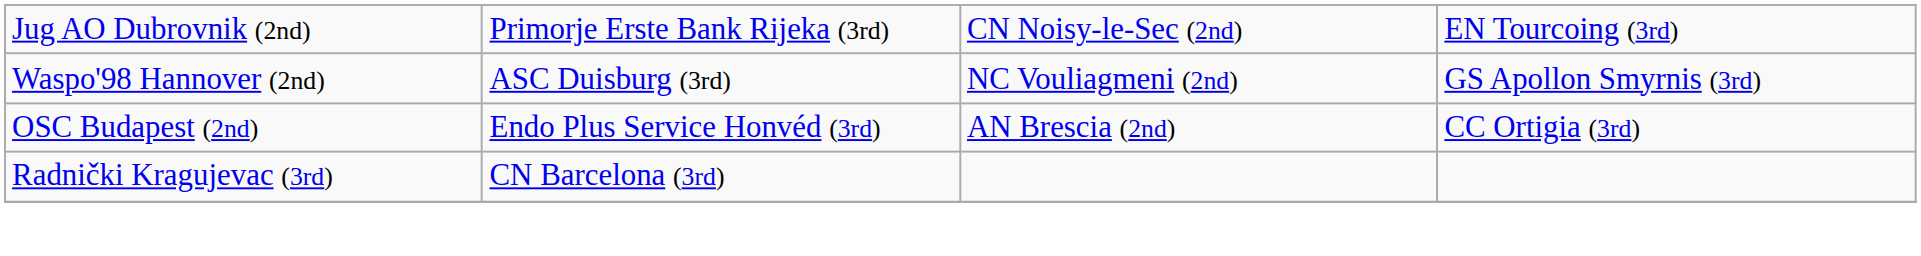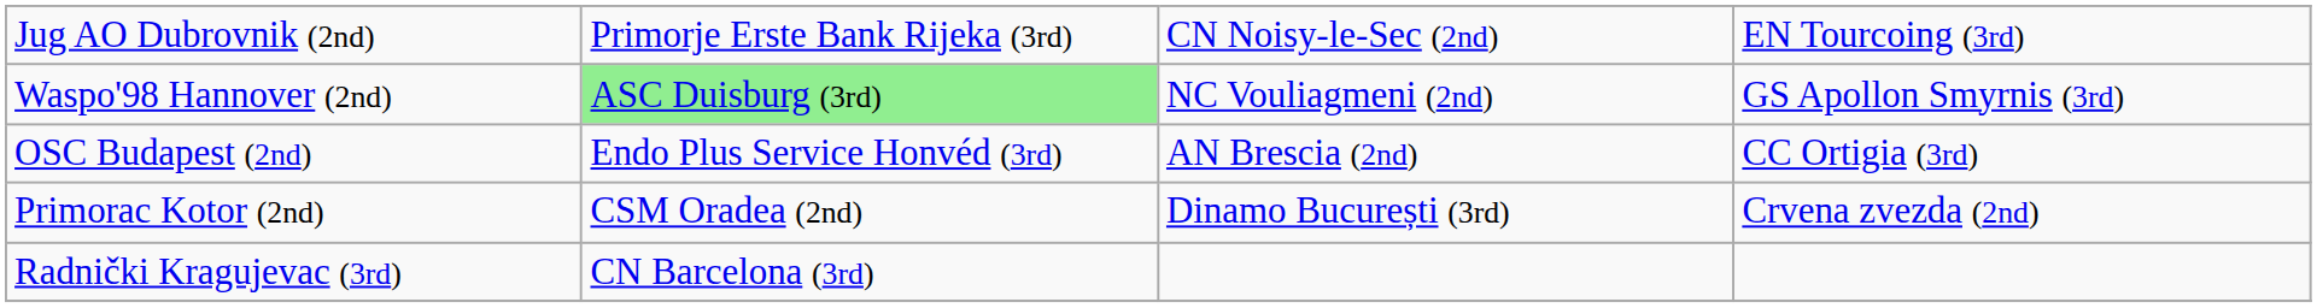Waspo'98 Hannover (2nd) | column 2: no background -> lightgreen background
+ row: Primorac Kotor (2nd) | CSM Oradea (2nd) | Dinamo București (3rd) | Crvena zvezda (2nd)
